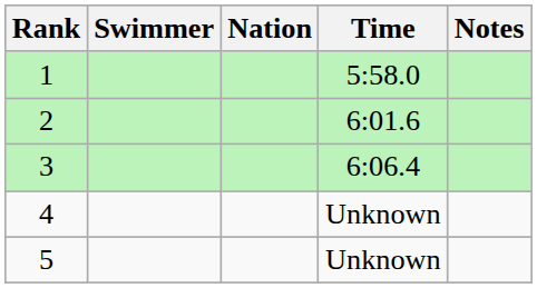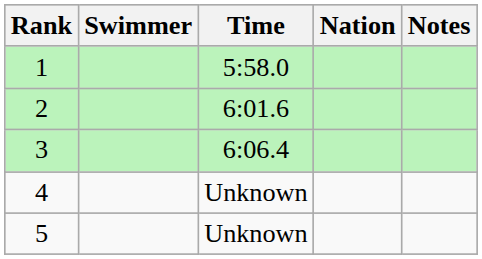columns swapped: Nation <-> Time
